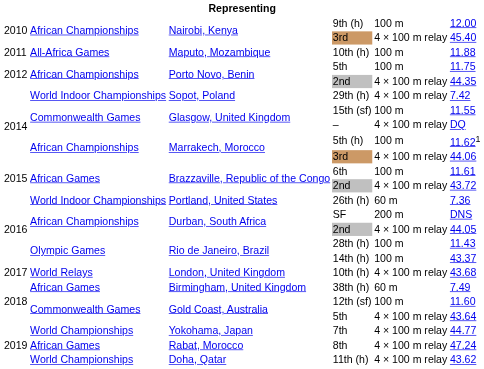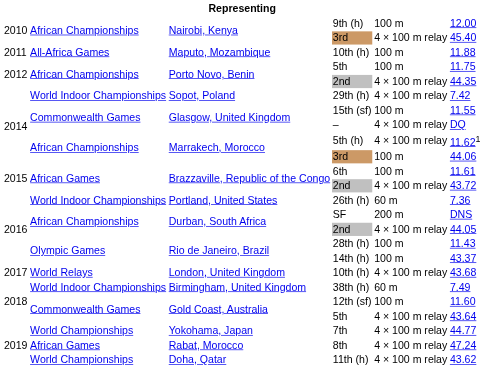5th (h) | column 5: 100 m -> 4 × 100 m relay
Marrakech, Morocco / 3rd | column 5: 4 × 100 m relay -> 100 m
38th (h) | column 2: African Games -> World Indoor Championships
